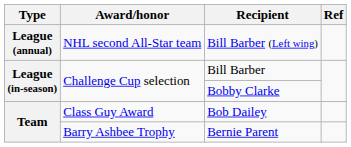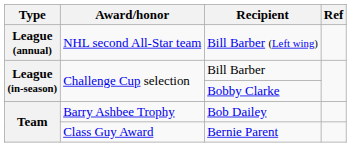Bob Dailey | Award/honor: Class Guy Award -> Barry Ashbee Trophy
Bernie Parent | Award/honor: Barry Ashbee Trophy -> Class Guy Award
